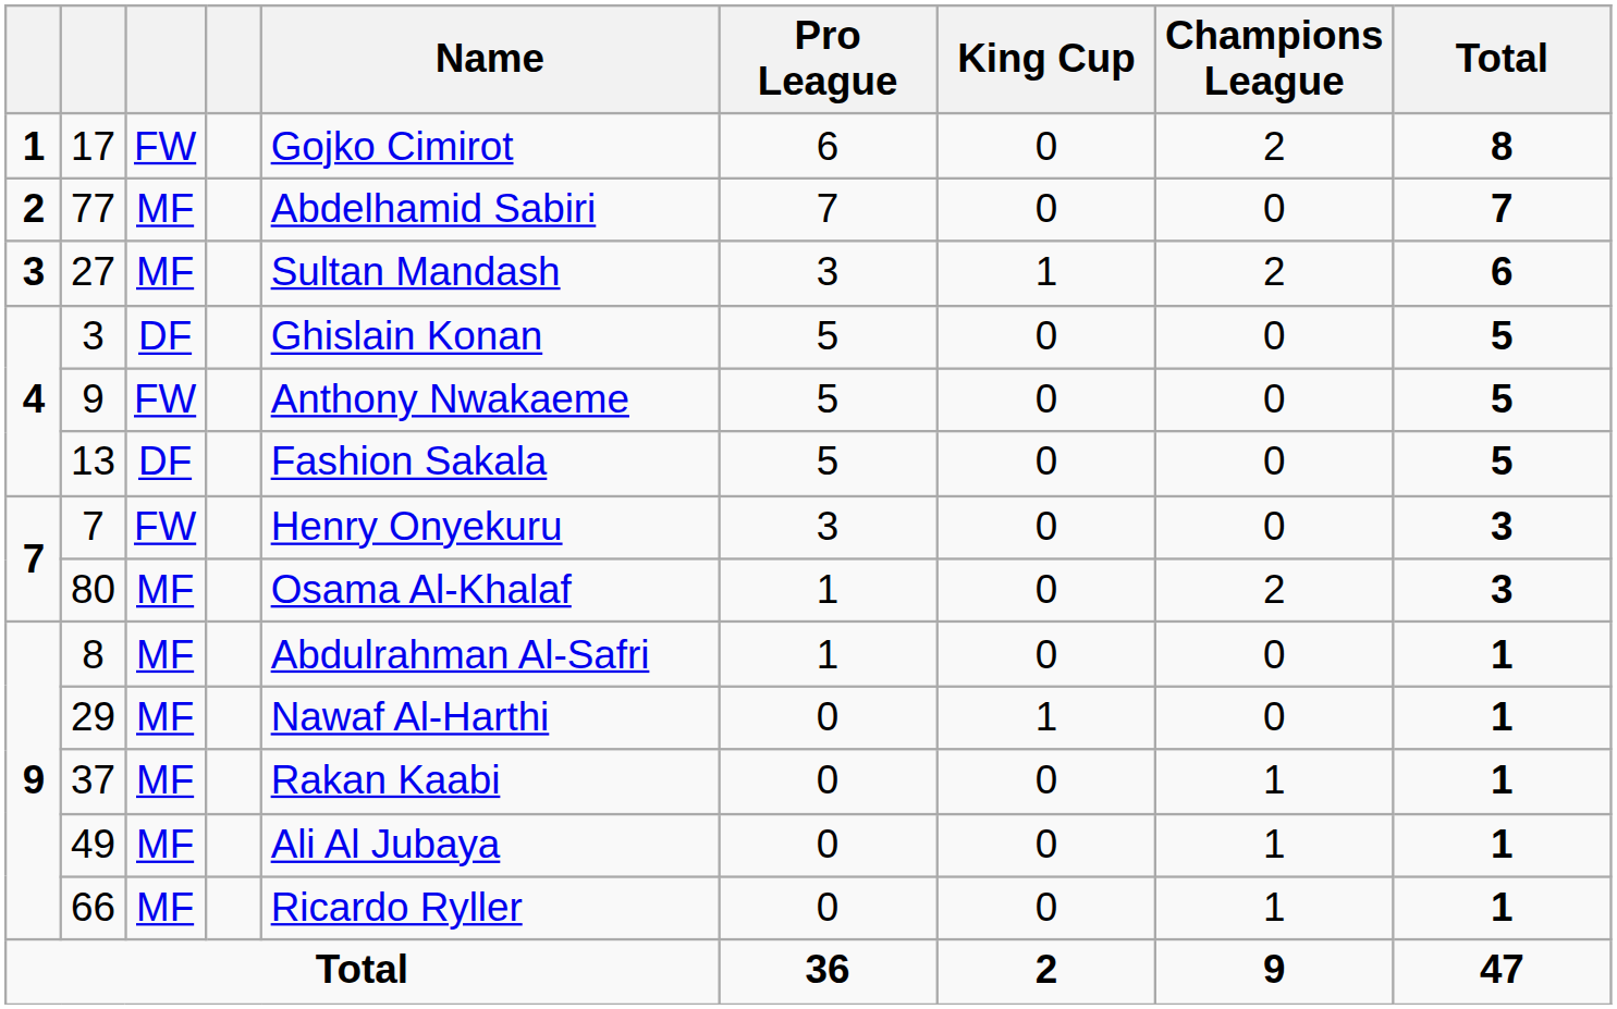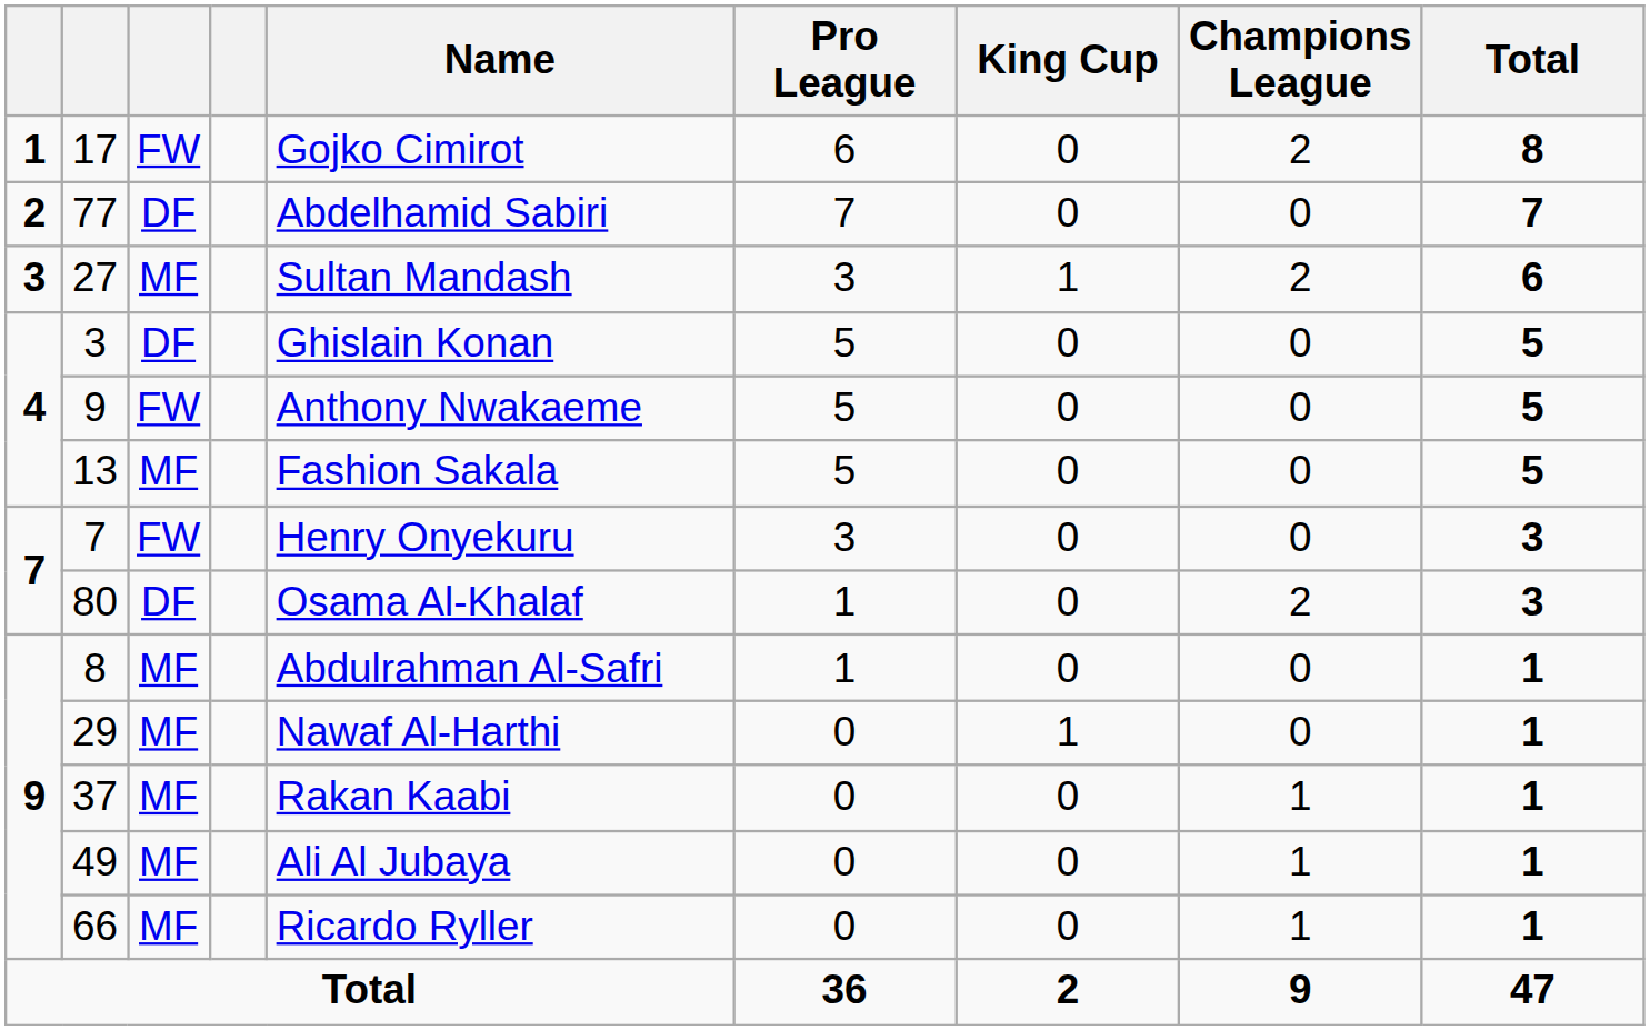77 | column 3: MF -> DF
13 | column 3: DF -> MF
80 | column 3: MF -> DF
